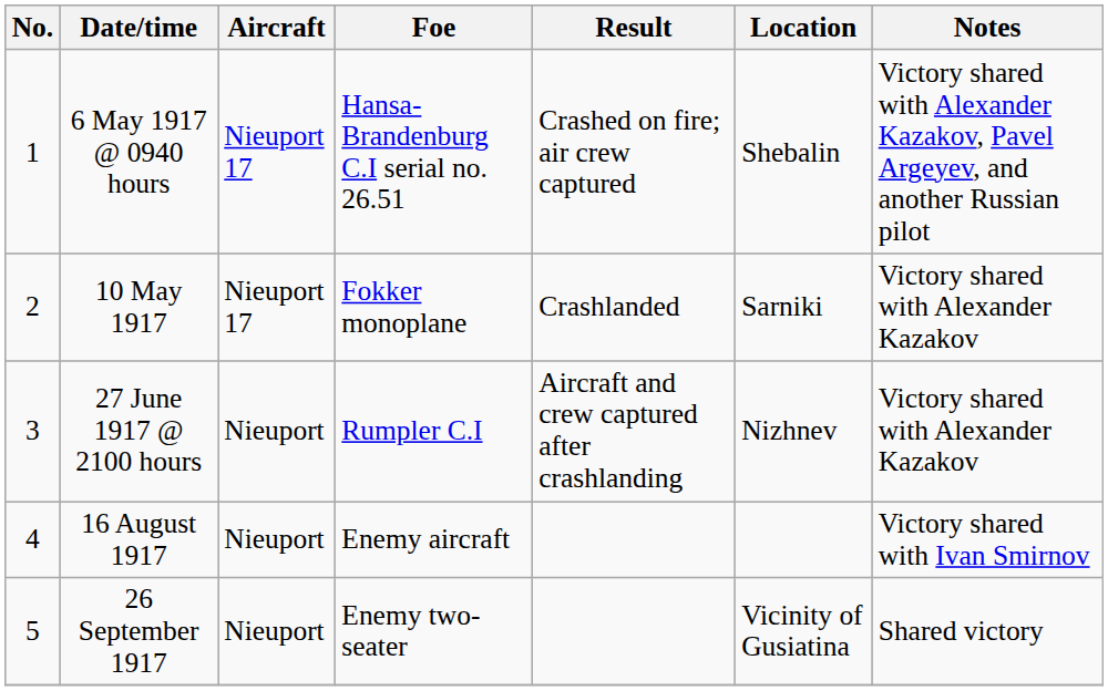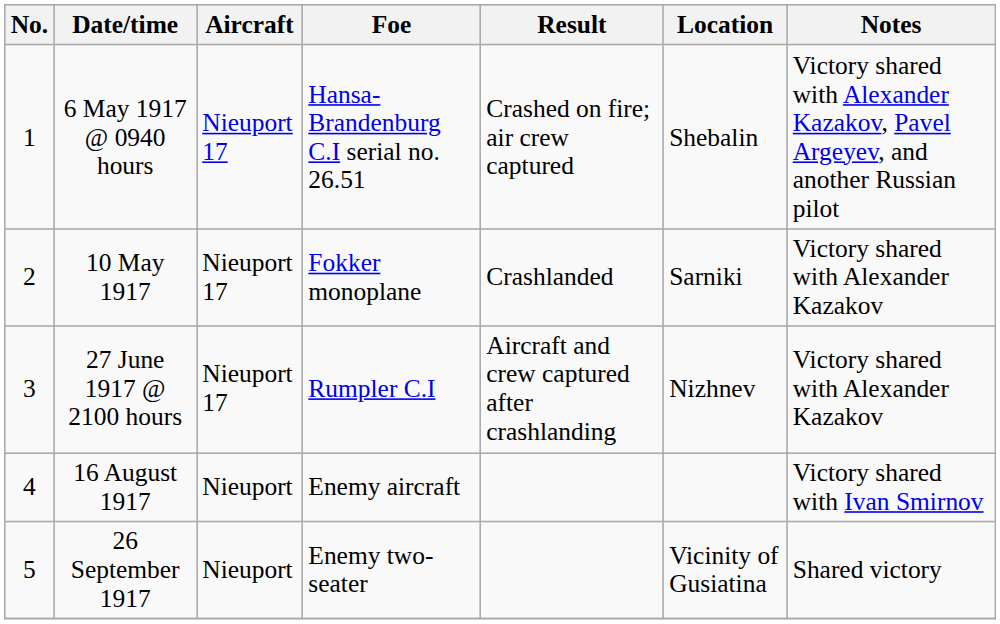27 June 1917 @ 2100 hours | Aircraft: Nieuport -> Nieuport 17
